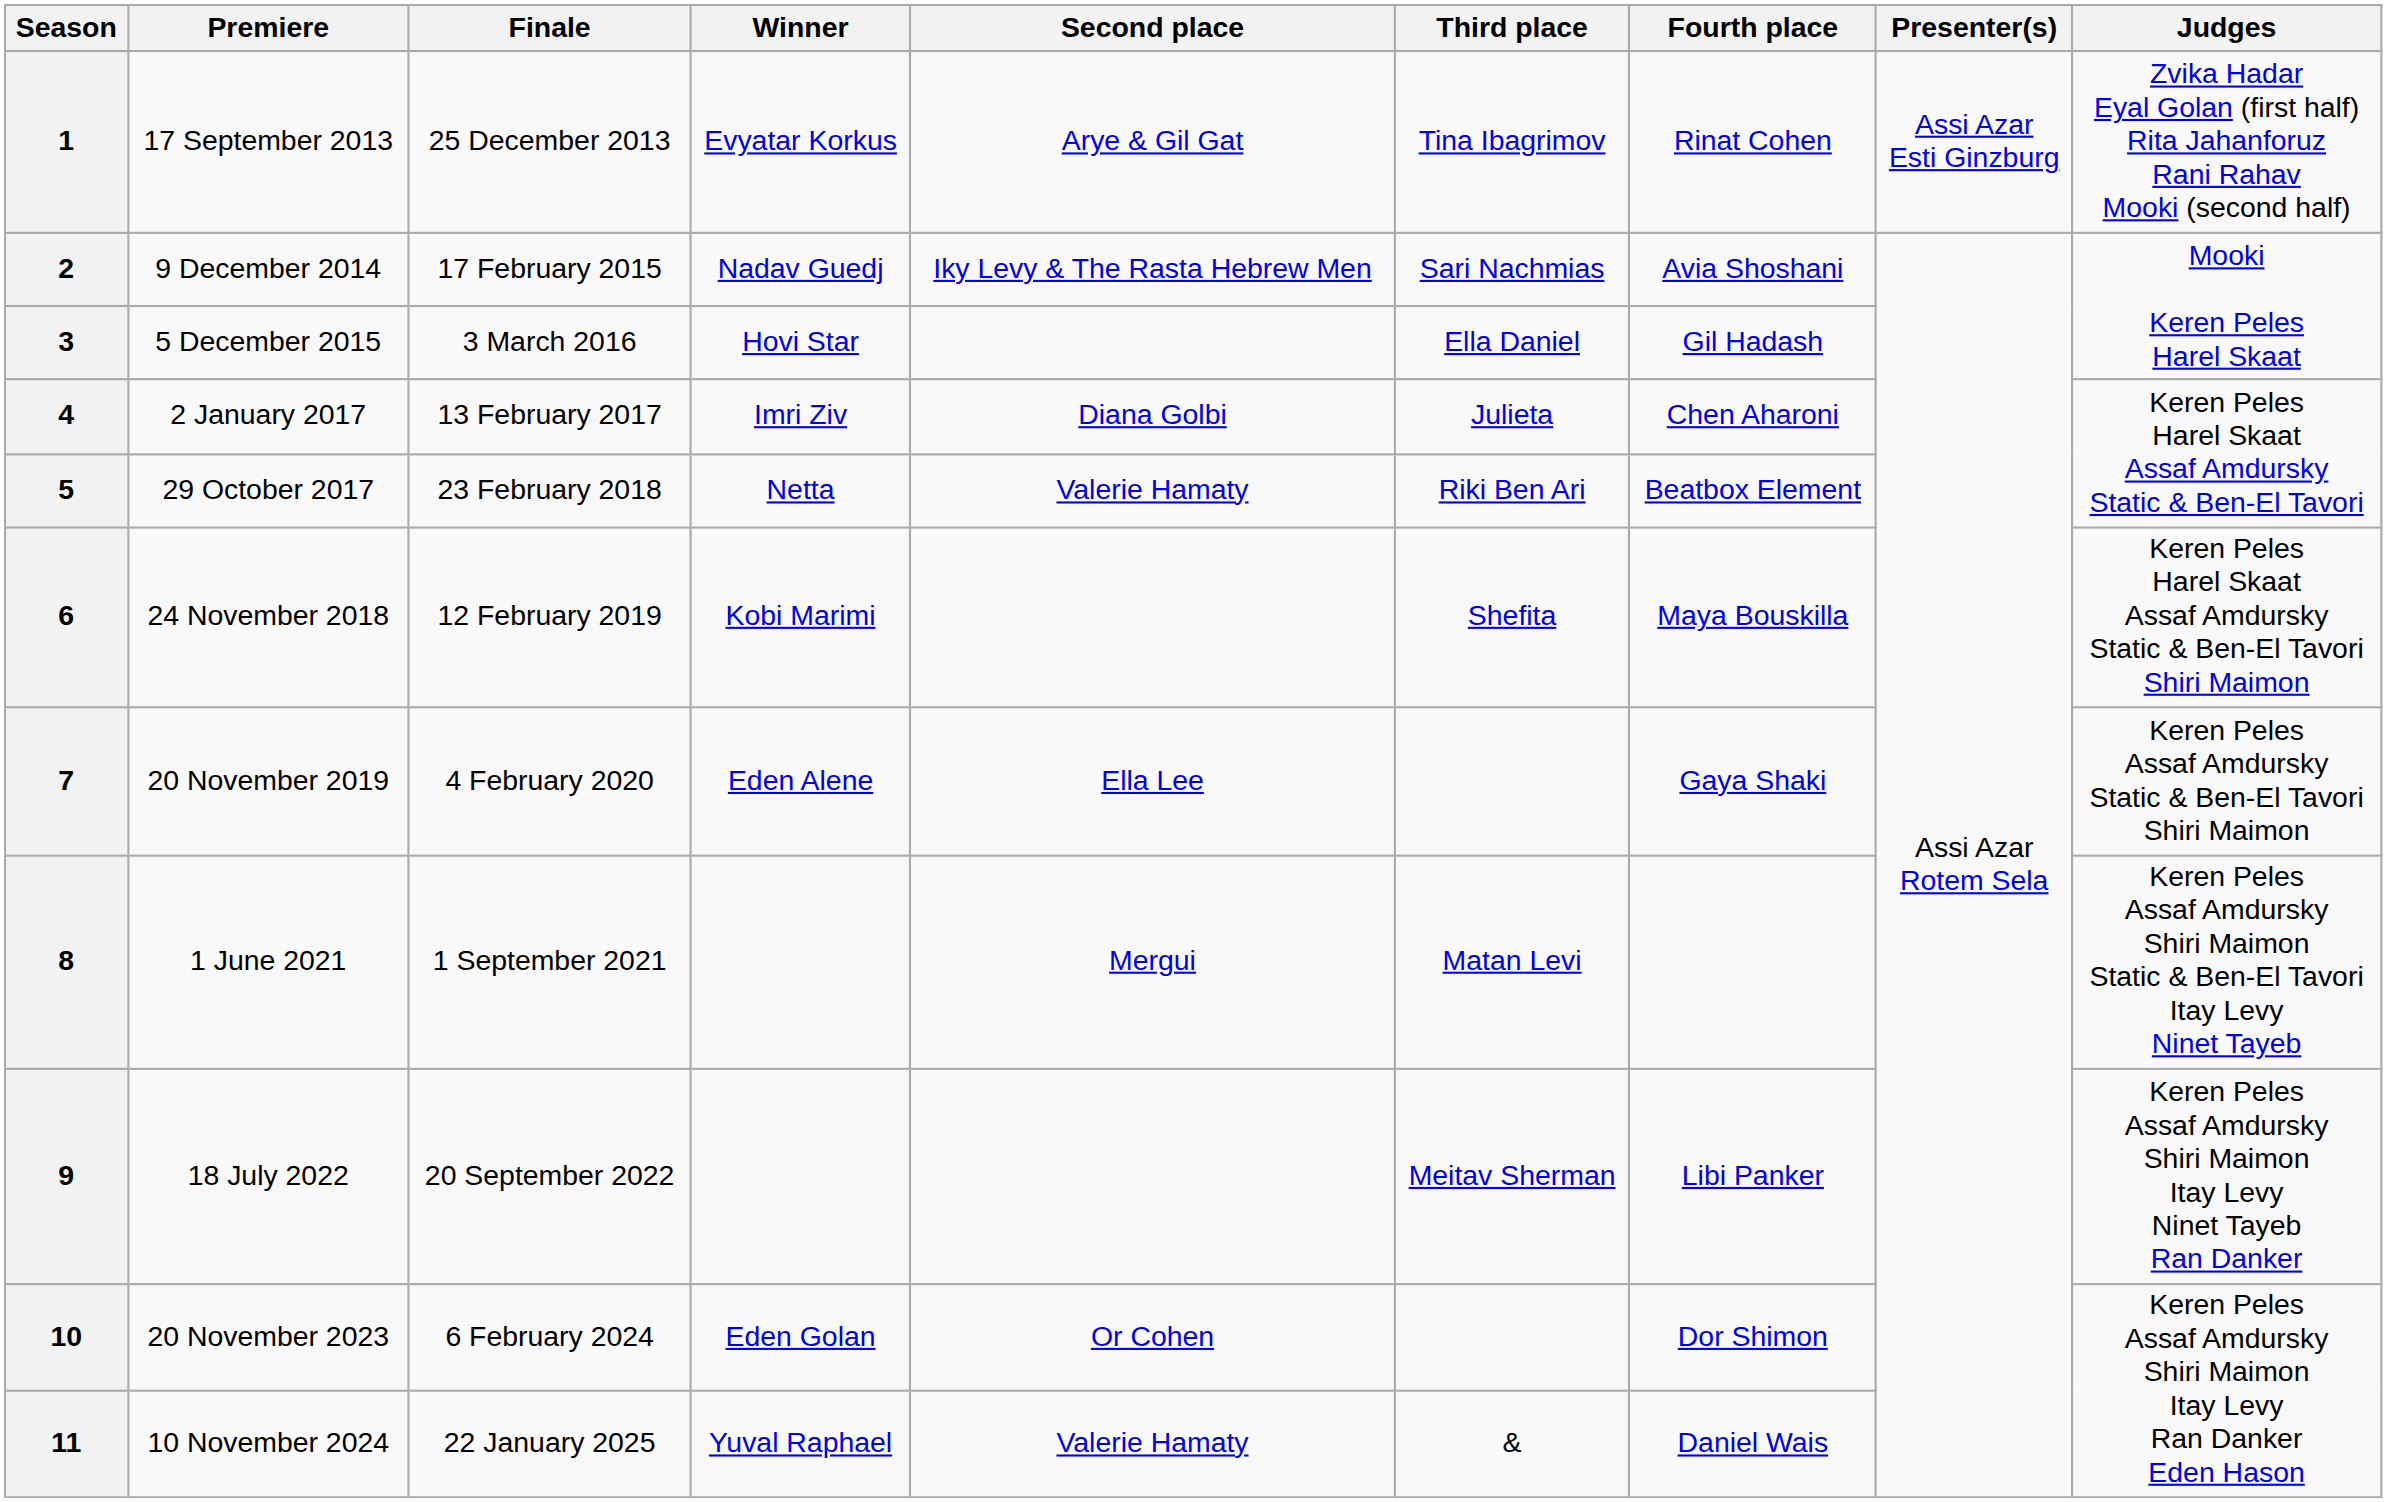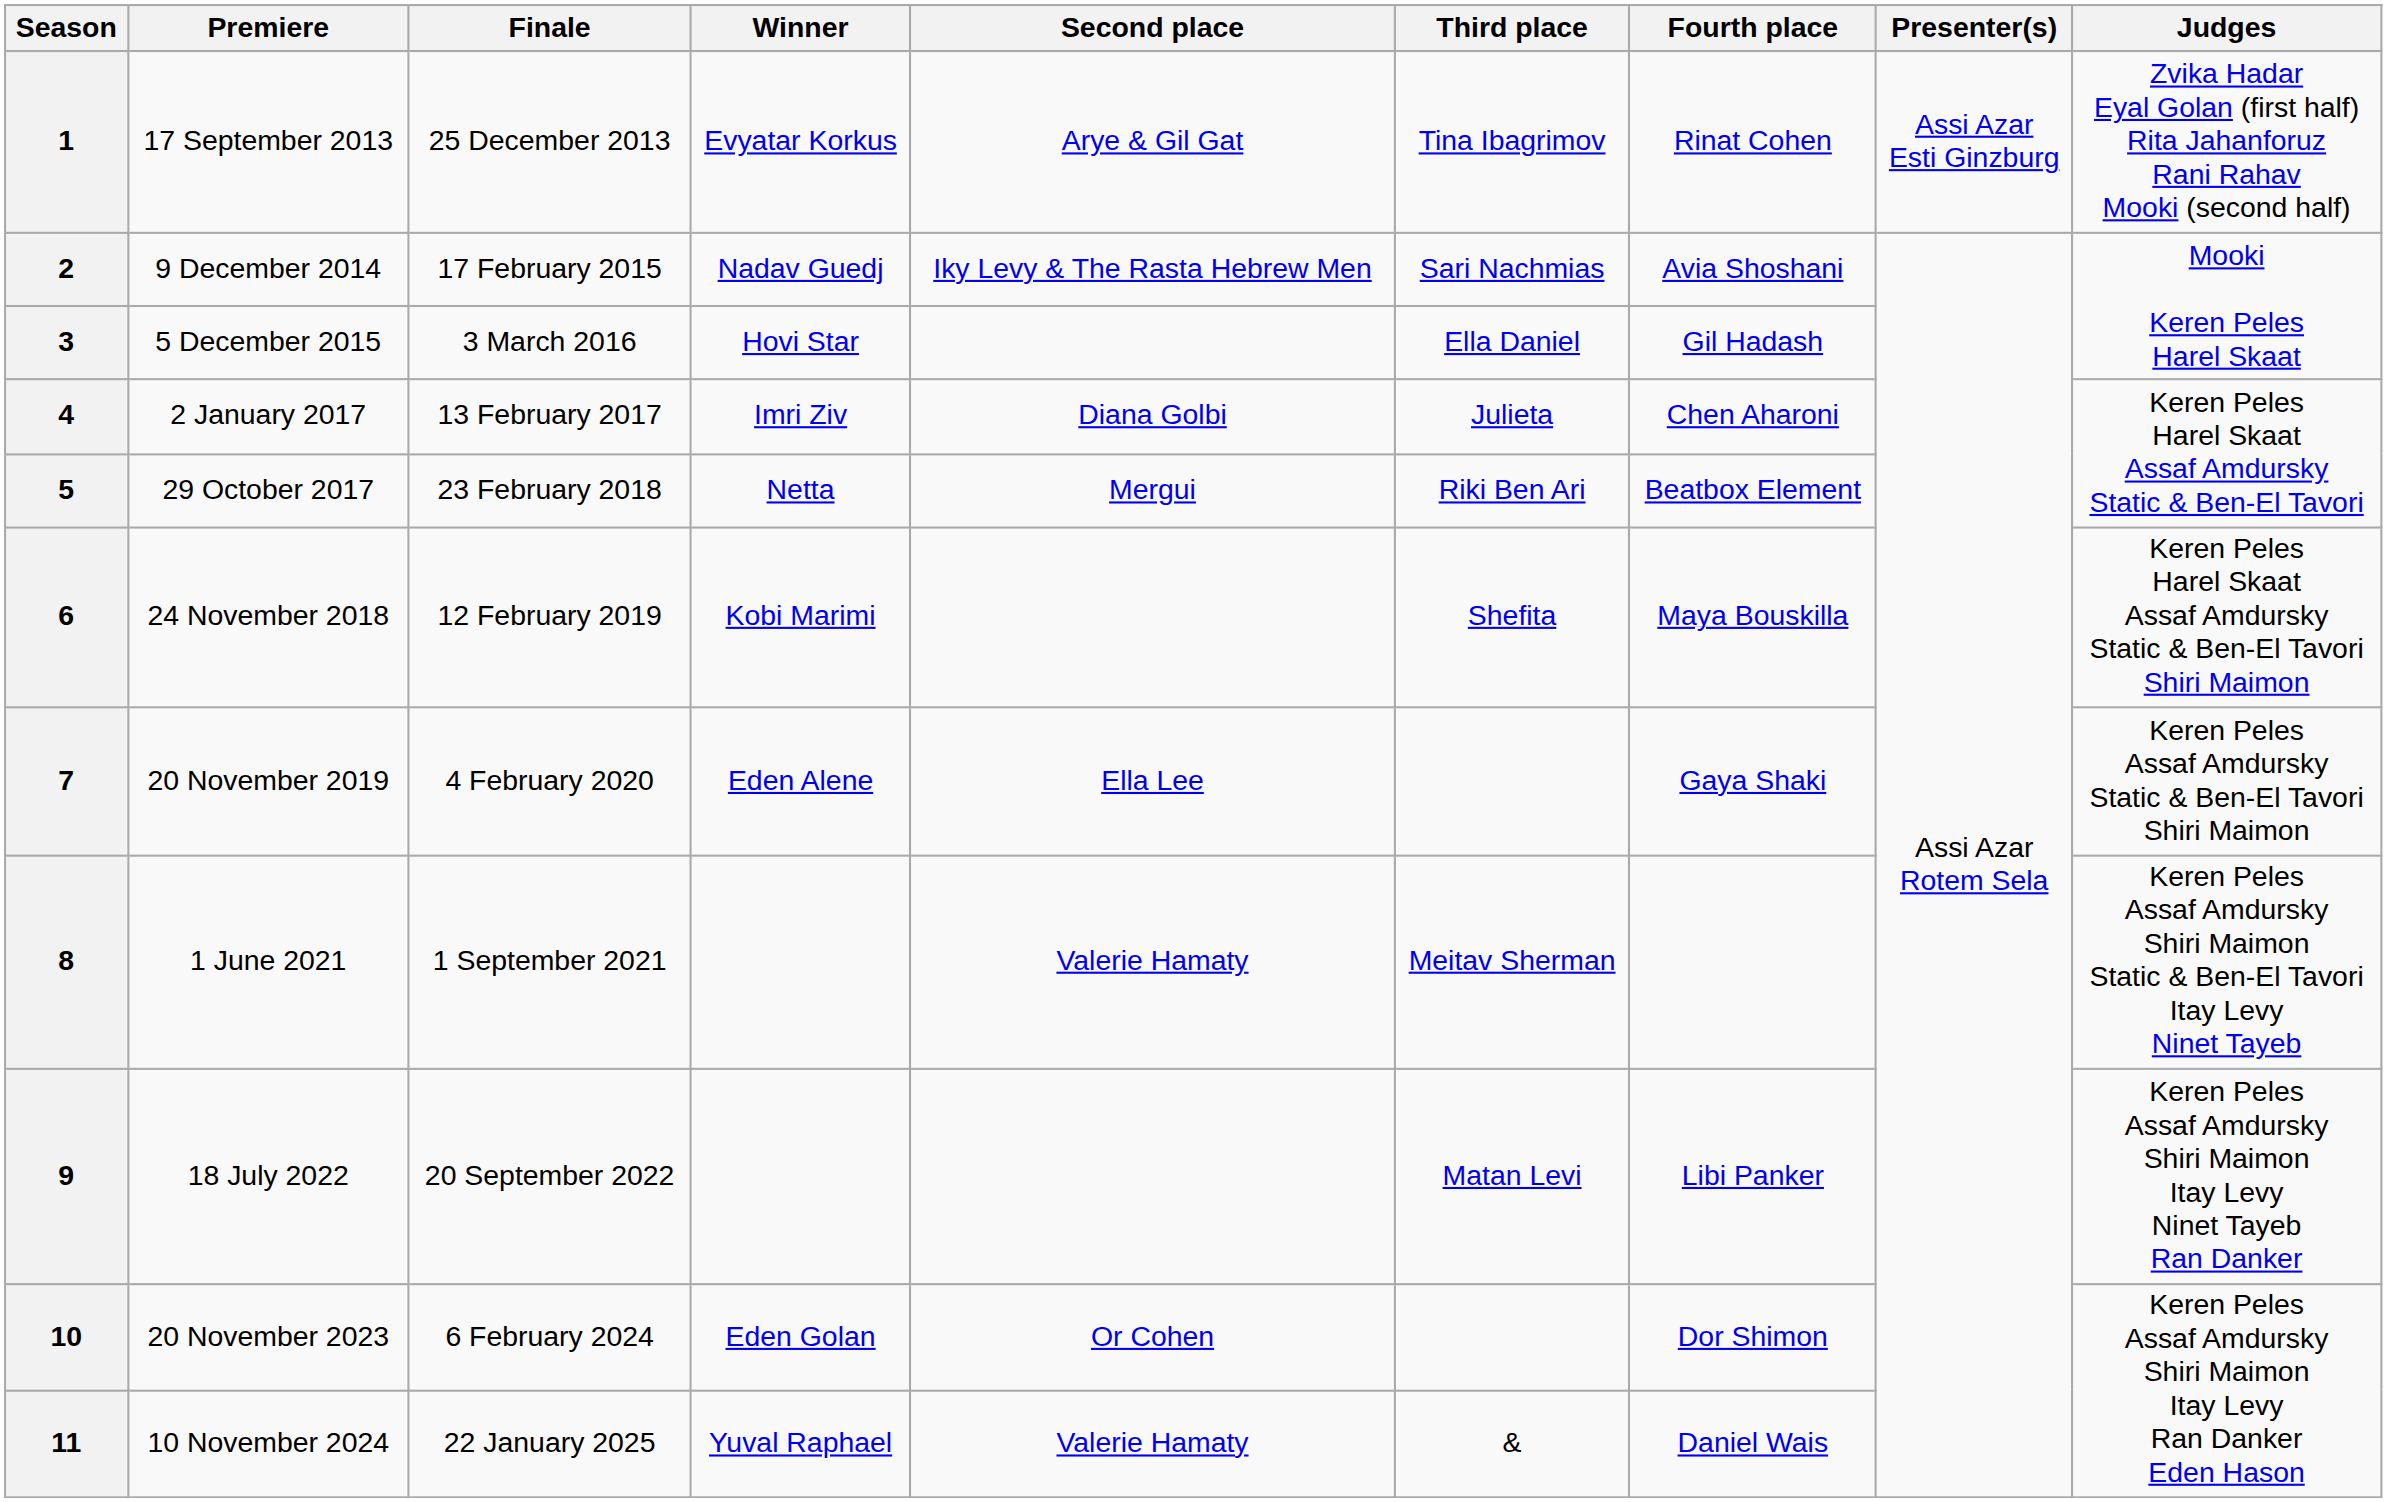5 | Second place: Valerie Hamaty -> Mergui
8 | Second place: Mergui -> Valerie Hamaty
8 | Third place: Matan Levi -> Meitav Sherman
9 | Third place: Meitav Sherman -> Matan Levi
